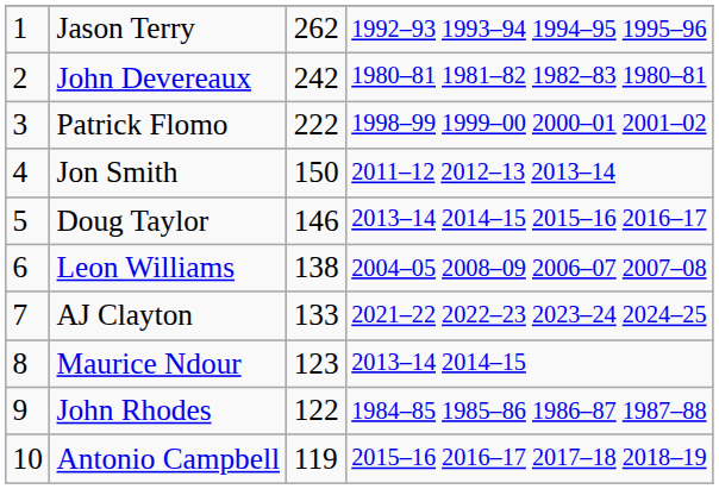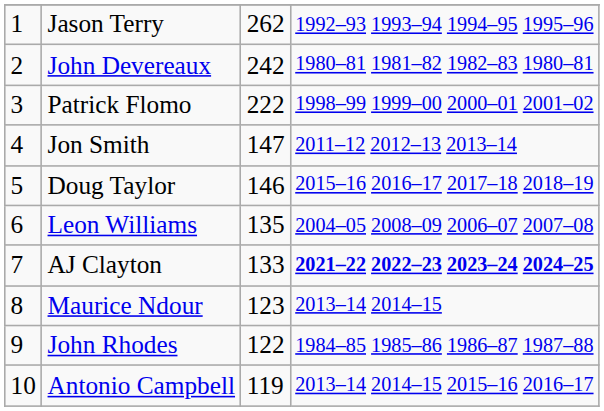Jon Smith | column 3: 150 -> 147
Doug Taylor | column 4: 2013–14 2014–15 2015–16 2016–17 -> 2015–16 2016–17 2017–18 2018–19
Leon Williams | column 3: 138 -> 135
AJ Clayton | column 4: normal -> bold
Antonio Campbell | column 4: 2015–16 2016–17 2017–18 2018–19 -> 2013–14 2014–15 2015–16 2016–17
